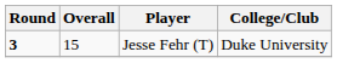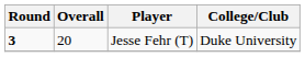Jesse Fehr (T) | Overall: 15 -> 20
